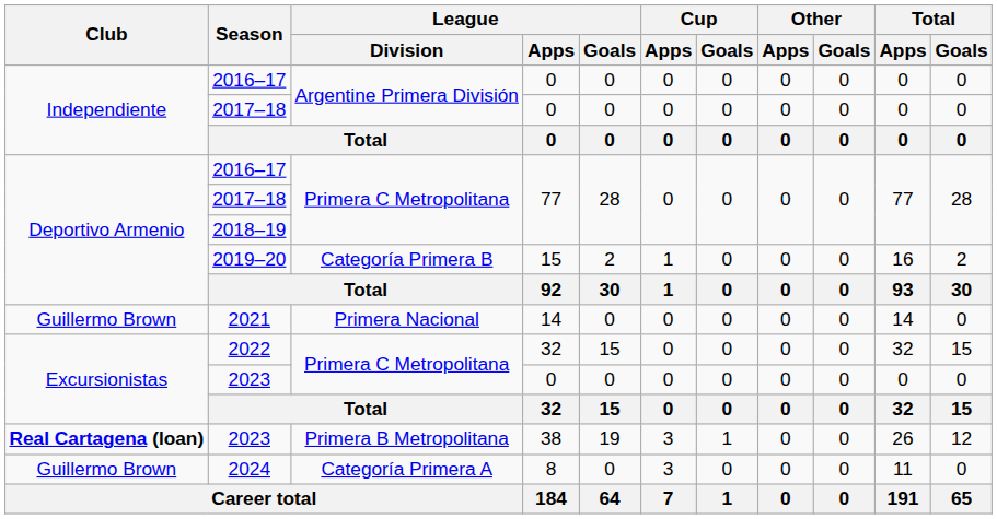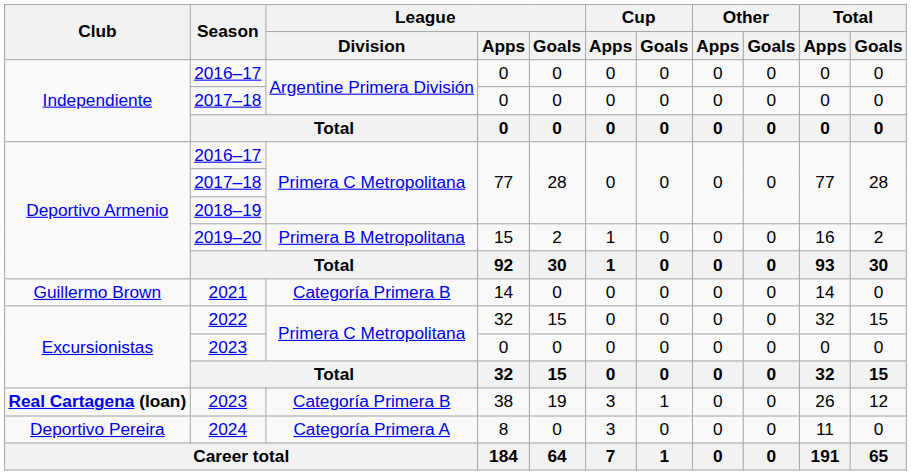2019–20 | League / Division: Categoría Primera B -> Primera B Metropolitana
2021 | League / Division: Primera Nacional -> Categoría Primera B
2023 / 38 | League / Division: Primera B Metropolitana -> Categoría Primera B
2024 | Club: Guillermo Brown -> Deportivo Pereira
